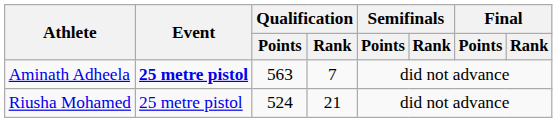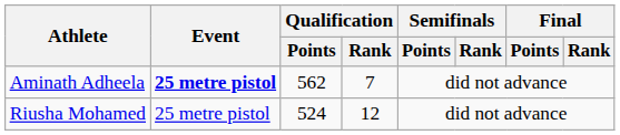Aminath Adheela | Qualification / Points: 563 -> 562
Riusha Mohamed | Qualification / Rank: 21 -> 12
